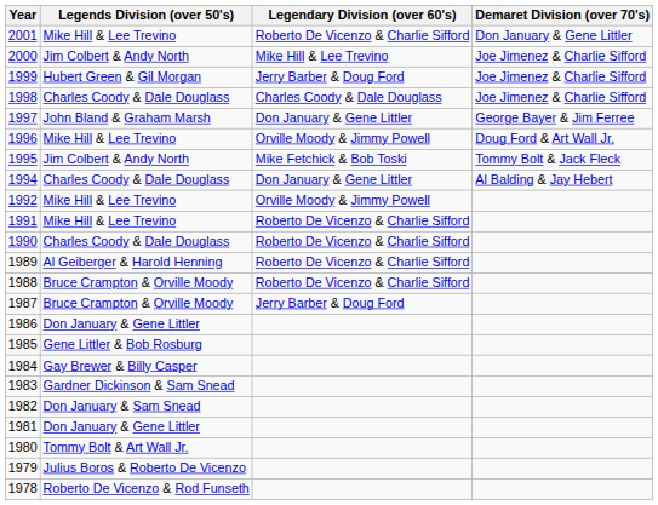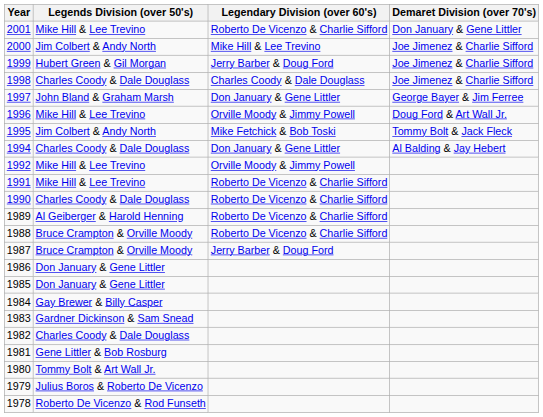1985 | Legends Division (over 50's): Gene Littler & Bob Rosburg -> Don January & Gene Littler
1982 | Legends Division (over 50's): Don January & Sam Snead -> Charles Coody & Dale Douglass
1981 | Legends Division (over 50's): Don January & Gene Littler -> Gene Littler & Bob Rosburg
